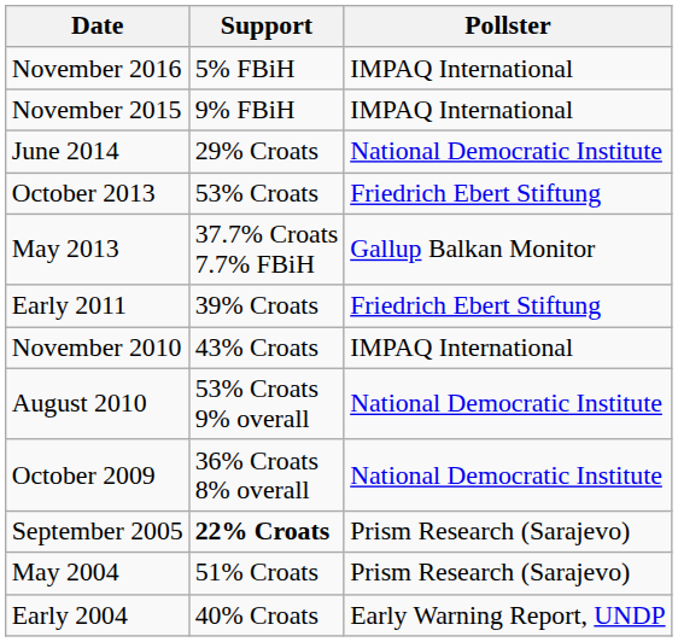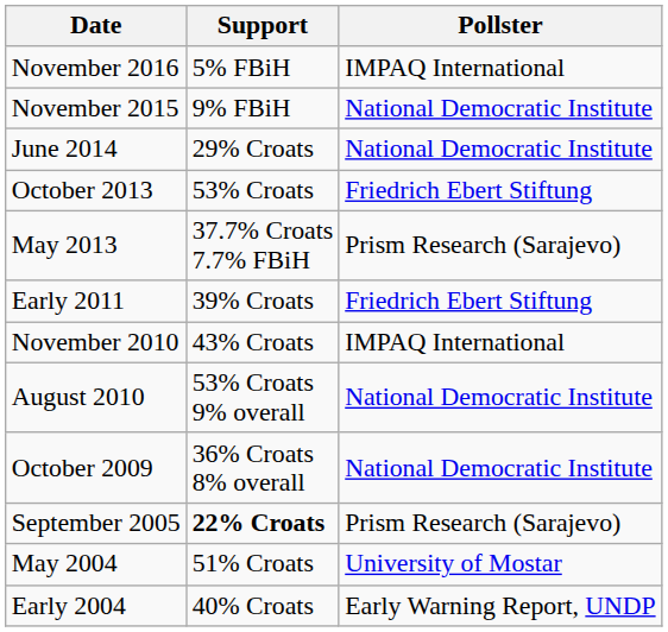November 2015 | Pollster: IMPAQ International -> National Democratic Institute
May 2013 | Pollster: Gallup Balkan Monitor -> Prism Research (Sarajevo)
May 2004 | Pollster: Prism Research (Sarajevo) -> University of Mostar
